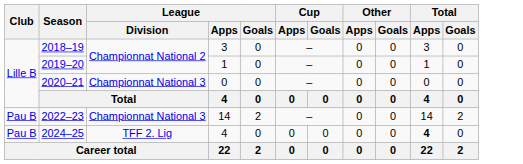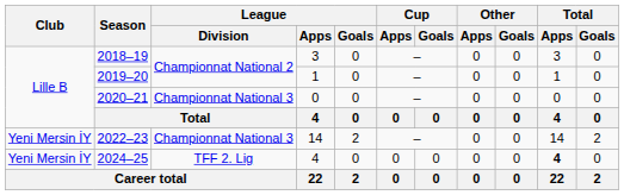2022–23 | Club: Pau B -> Yeni Mersin İY
2024–25 | Club: Pau B -> Yeni Mersin İY
